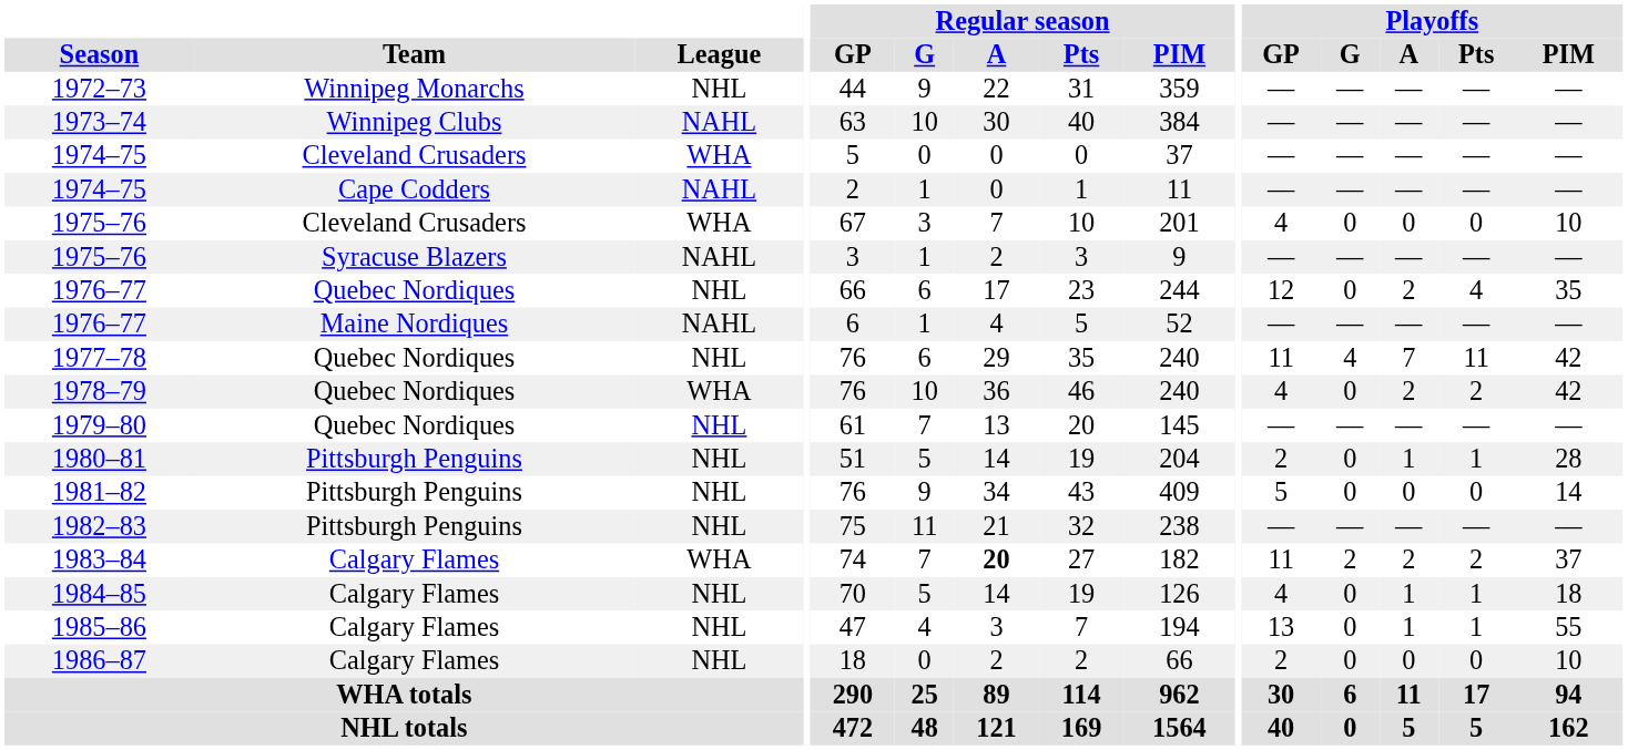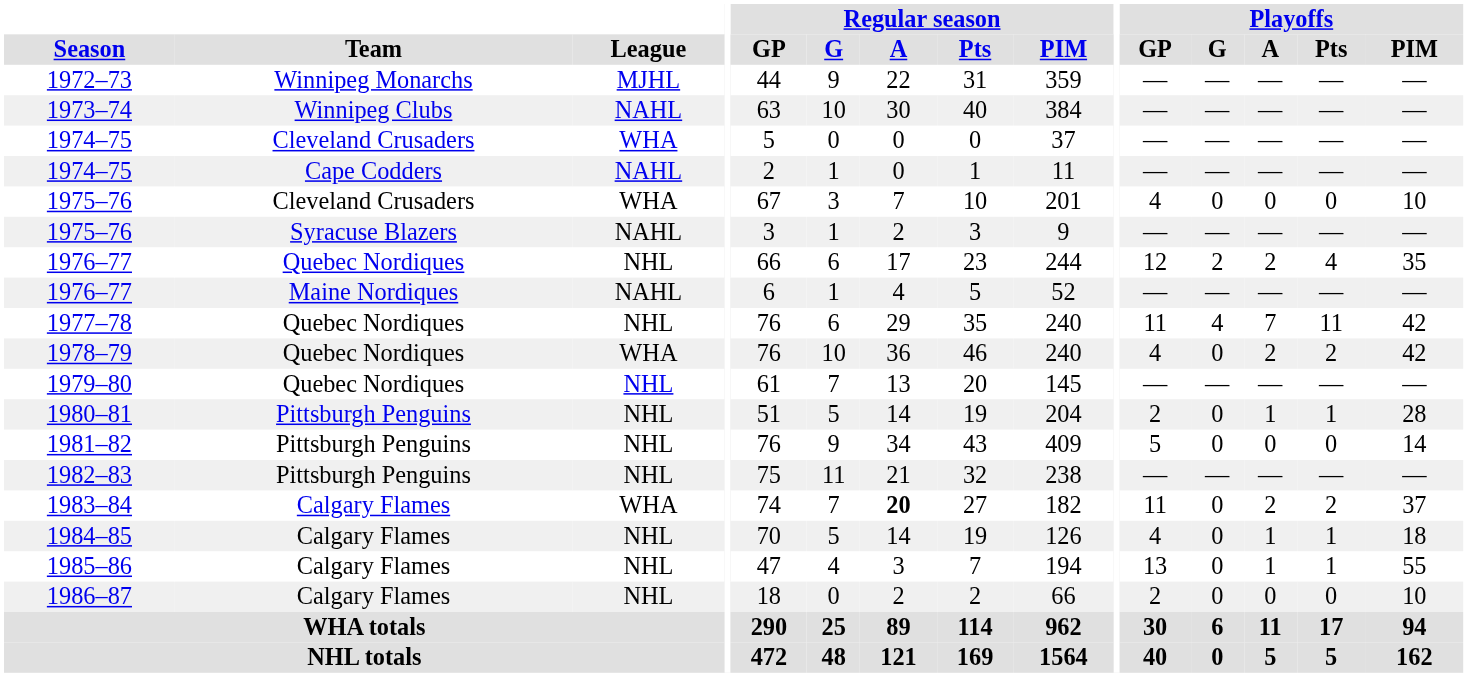1972–73 | League: NHL -> MJHL
1976–77 / Quebec Nordiques | Playoffs / G: 0 -> 2
1983–84 | Playoffs / G: 2 -> 0
